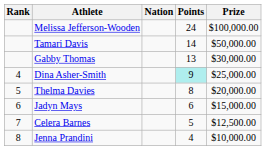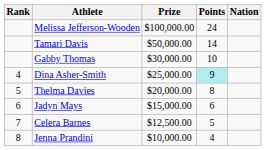columns swapped: Nation <-> Prize
Gabby Thomas | Points: 13 -> 10
